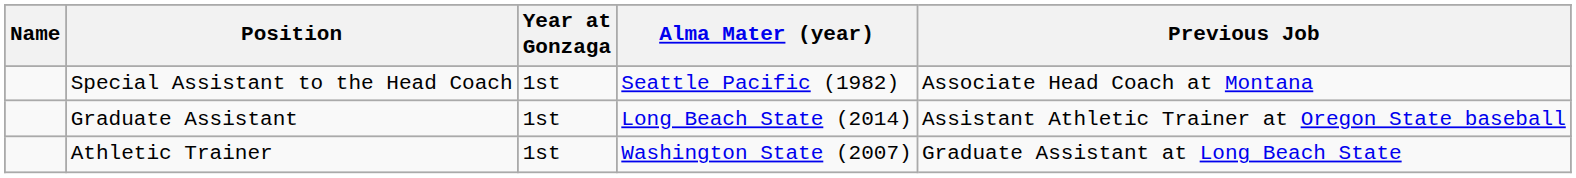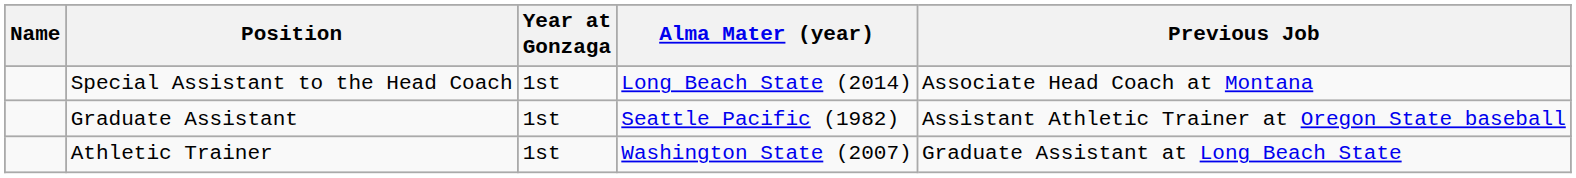Special Assistant to the Head Coach | Alma Mater (year): Seattle Pacific (1982) -> Long Beach State (2014)
Graduate Assistant | Alma Mater (year): Long Beach State (2014) -> Seattle Pacific (1982)
